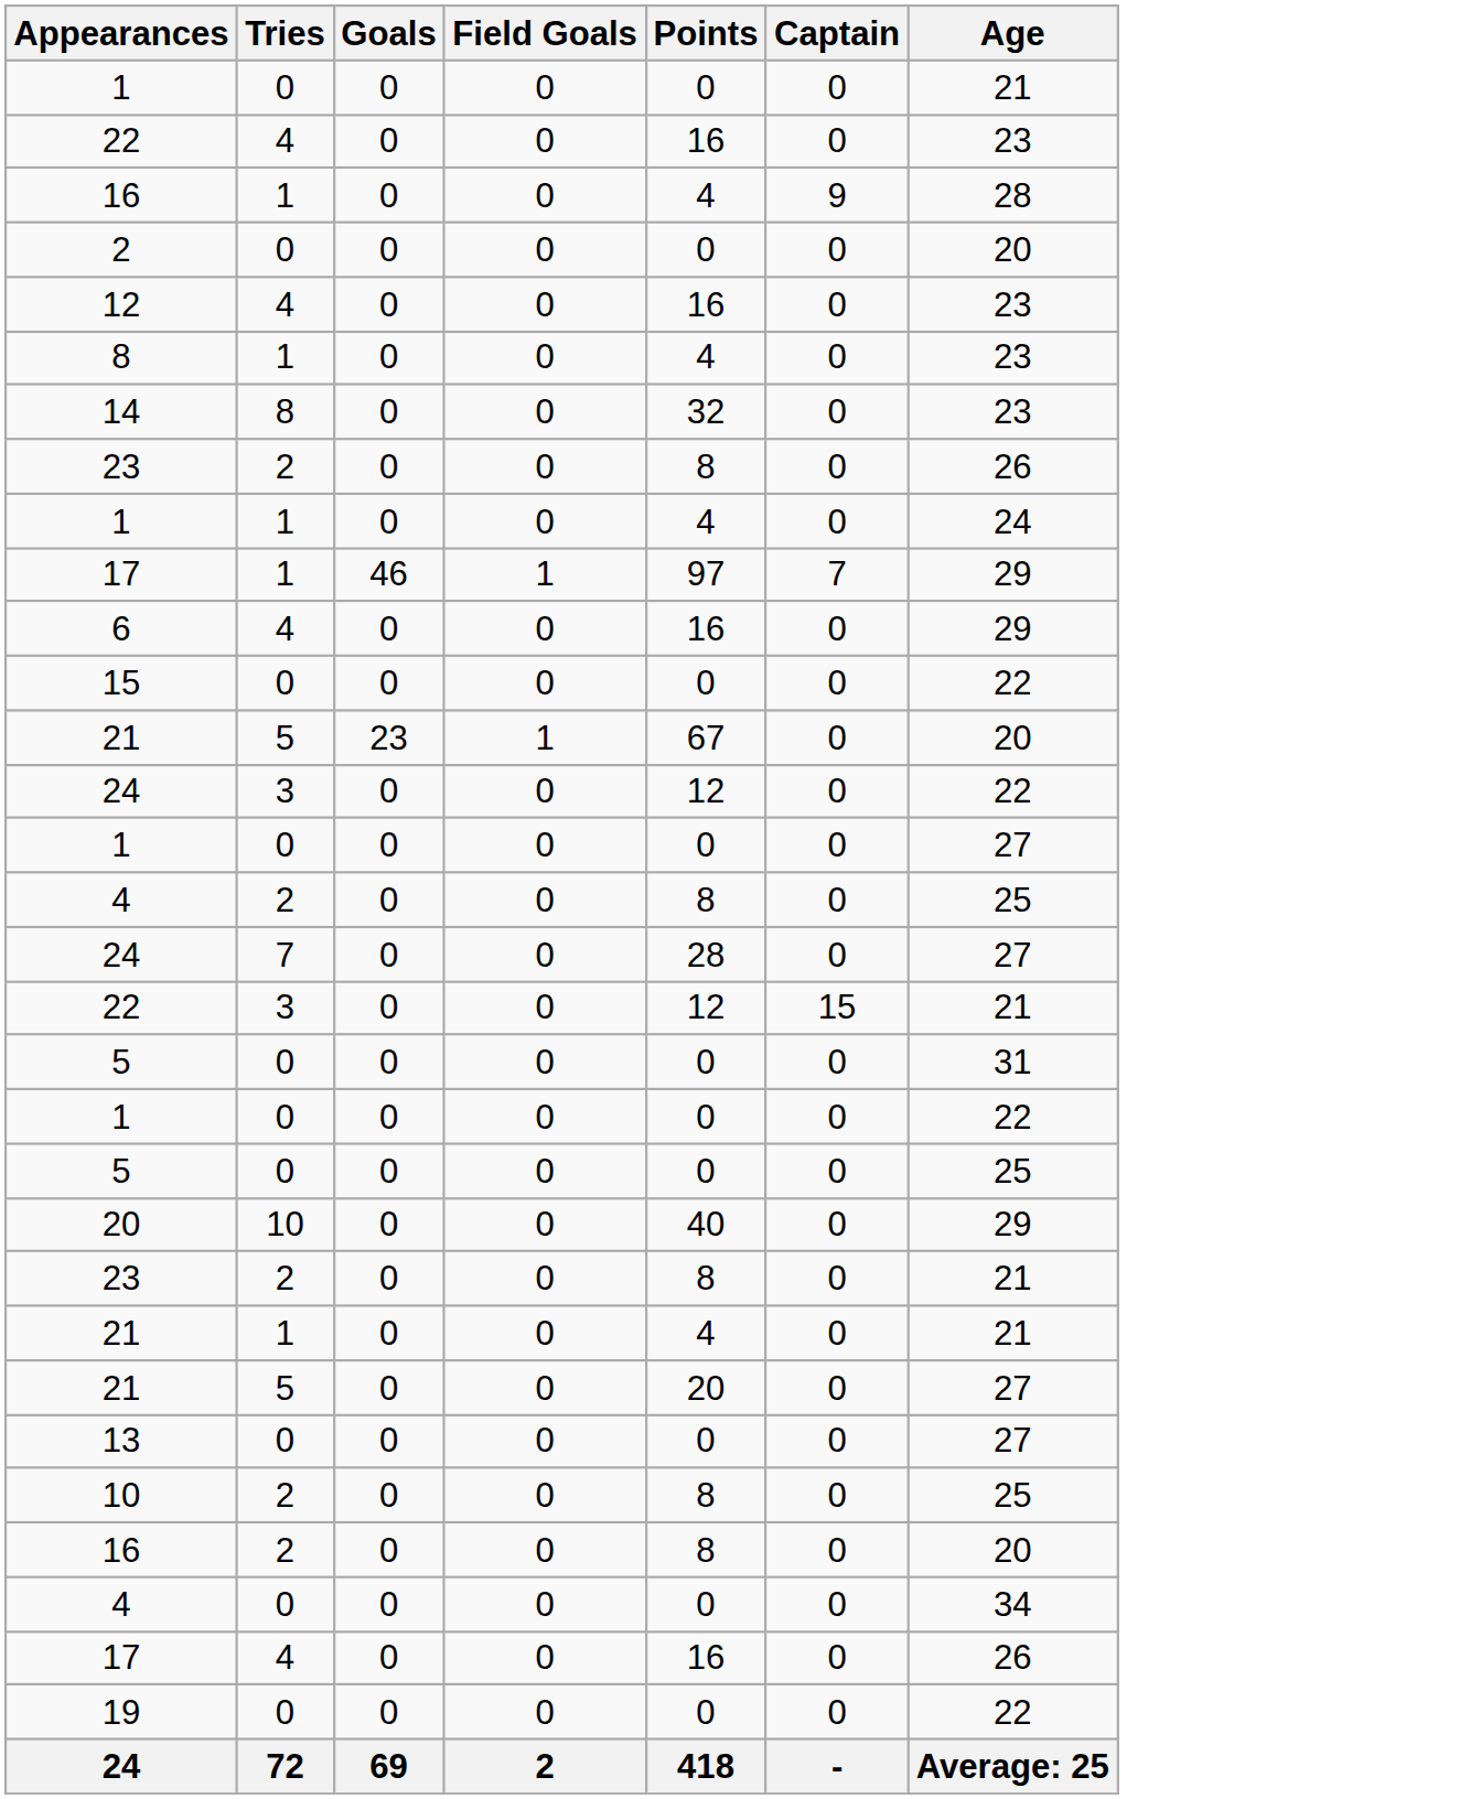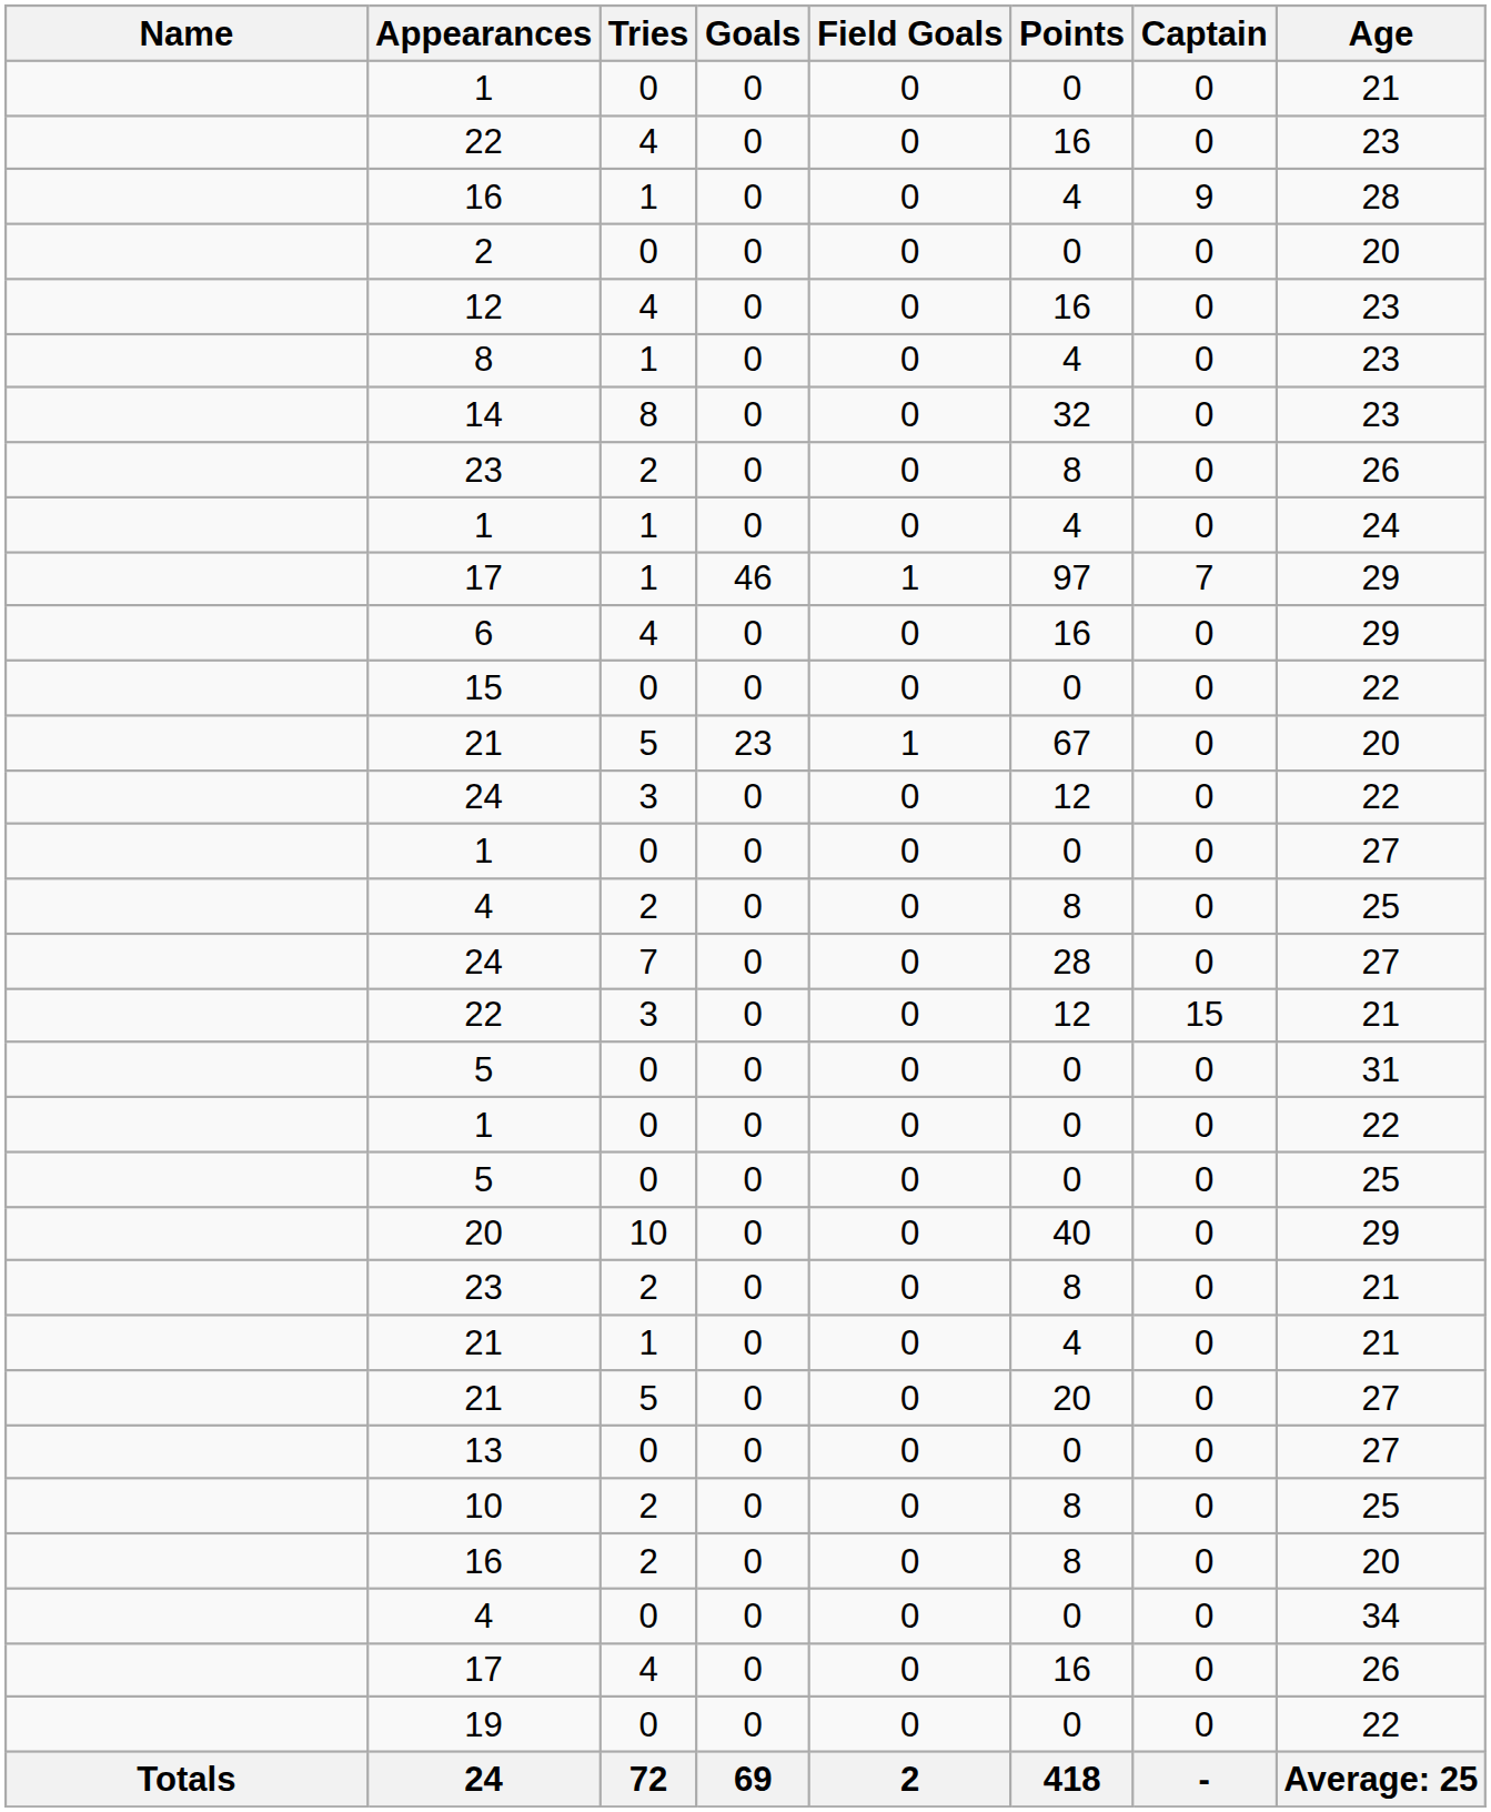+ column: Name | Totals
